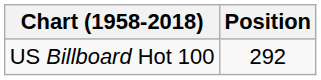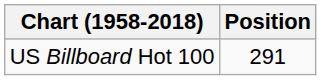US Billboard Hot 100 | Position: 292 -> 291
